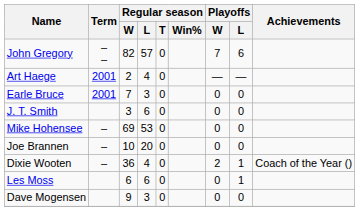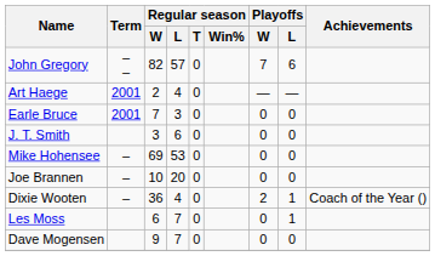Les Moss | Regular season / L: 6 -> 7
Dave Mogensen | Regular season / L: 3 -> 7
